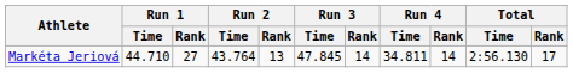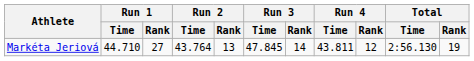Markéta Jeriová | Run 4 / Time: 34.811 -> 43.811
Markéta Jeriová | Run 4 / Rank: 14 -> 12
Markéta Jeriová | Total / Rank: 17 -> 19
